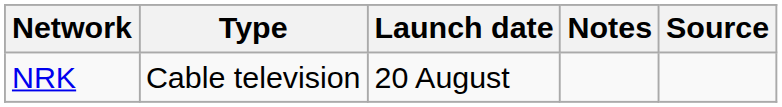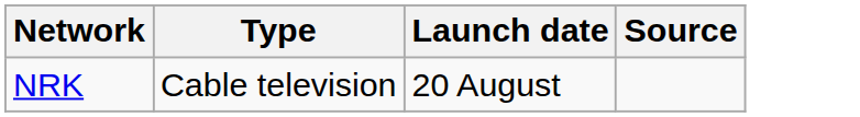- column: Notes
